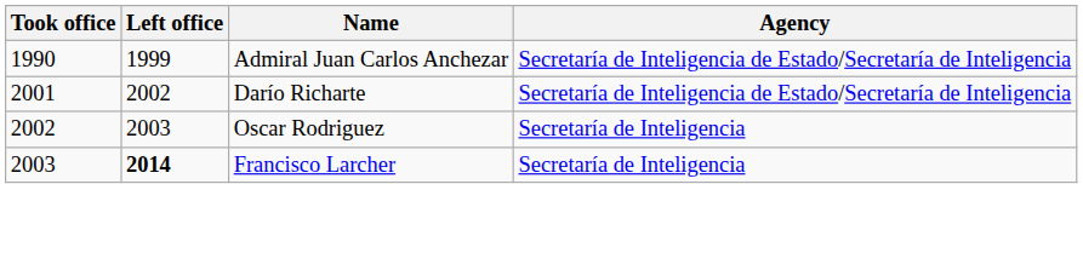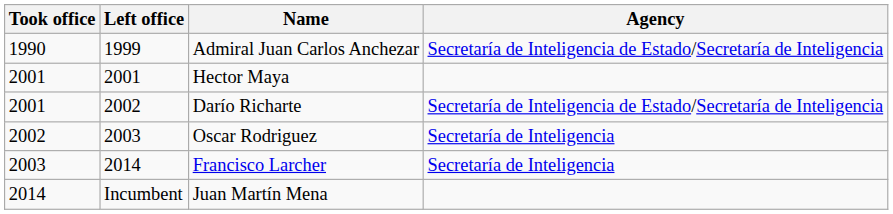+ row: 2001 | 2001 | Hector Maya
Francisco Larcher | Left office: bold -> normal
+ row: 2014 | Incumbent | Juan Martín Mena
